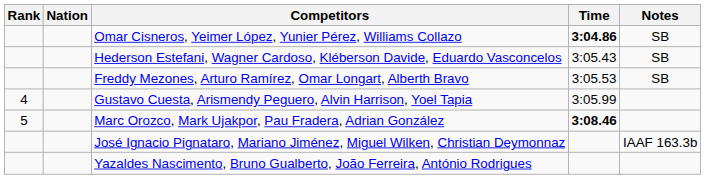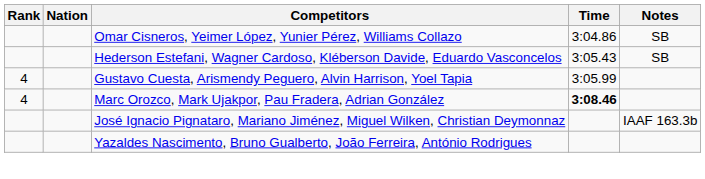Omar Cisneros, Yeimer López, Yunier Pérez, Williams Collazo | Time: bold -> normal
- row: Freddy Mezones, Arturo Ramírez, Omar Longart, Alberth Bravo | 3:05.53 | SB
Marc Orozco, Mark Ujakpor, Pau Fradera, Adrian González | Rank: 5 -> 4
